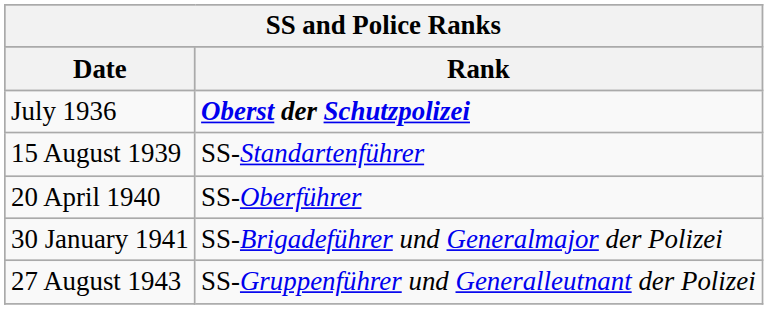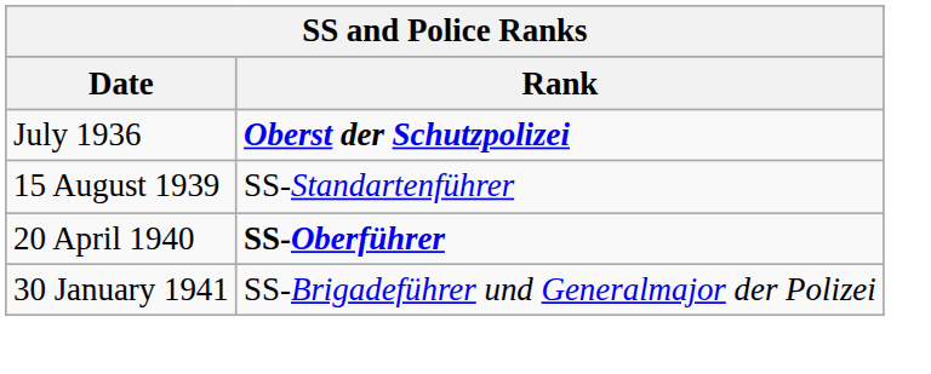20 April 1940 | Rank: normal -> bold
- row: 27 August 1943 | SS-Gruppenführer und Generalleutnant der Polizei
